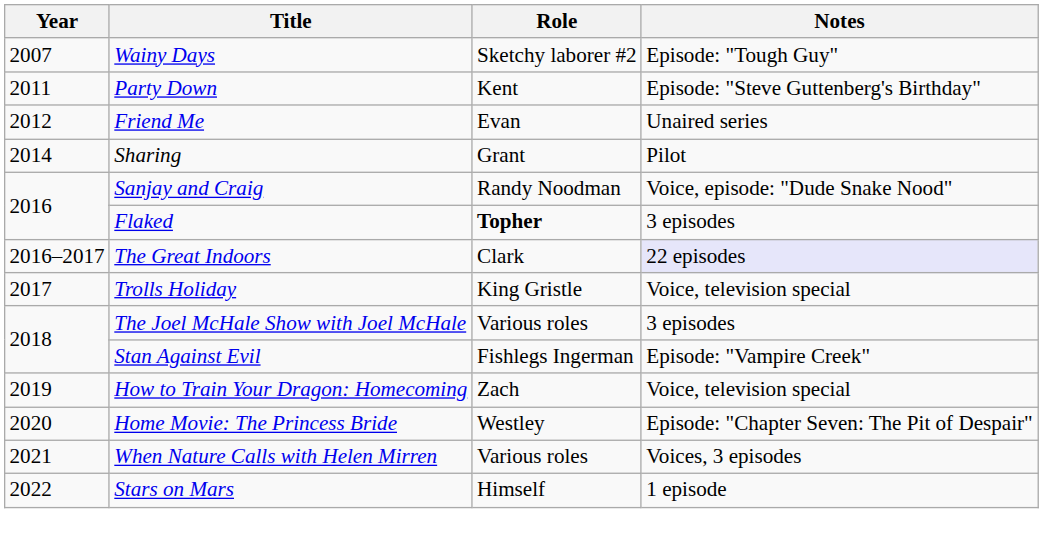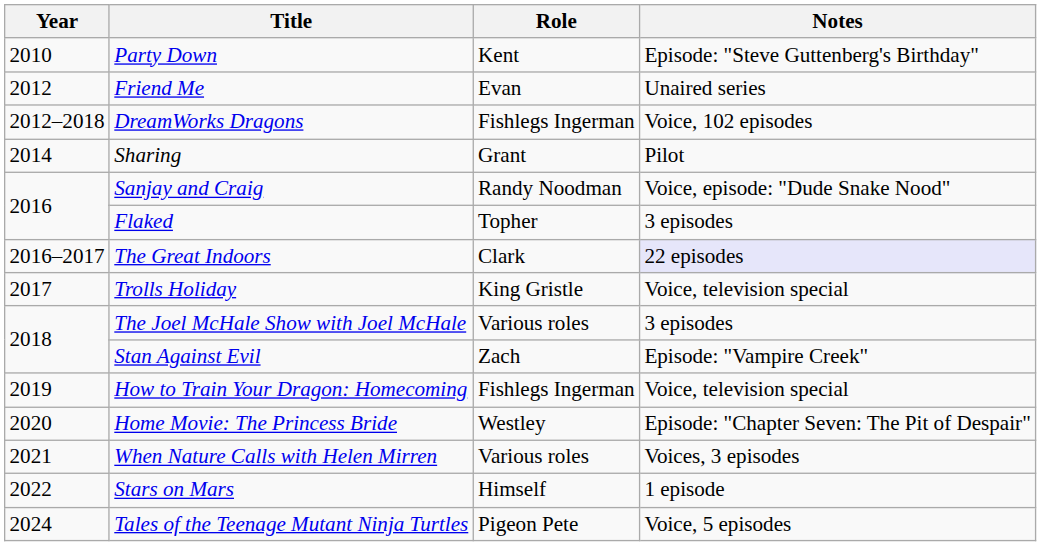- row: 2007 | Wainy Days | Sketchy laborer #2 | Episode: "Tough Guy"
Party Down | Year: 2011 -> 2010
+ row: 2012–2018 | DreamWorks Dragons | Fishlegs Ingerman | Voice, 102 episodes
Flaked | Role: bold -> normal
Stan Against Evil | Role: Fishlegs Ingerman -> Zach
How to Train Your Dragon: Homecoming | Role: Zach -> Fishlegs Ingerman
+ row: 2024 | Tales of the Teenage Mutant Ninja Turtles | Pigeon Pete | Voice, 5 episodes
